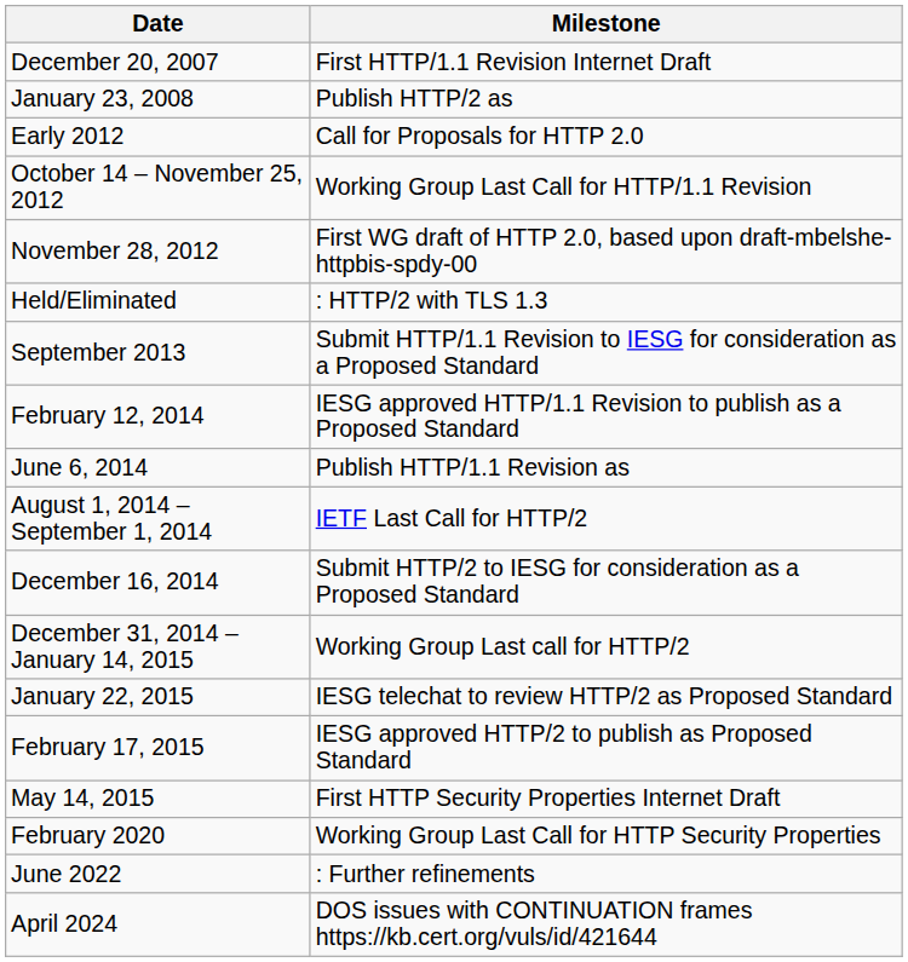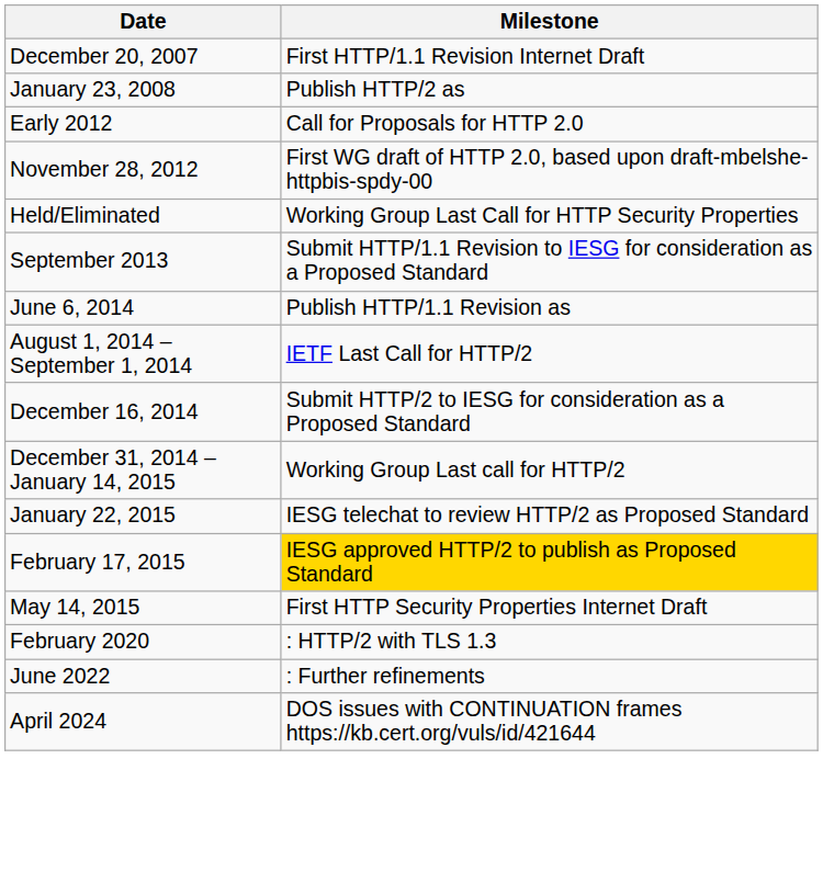- row: October 14 – November 25, 2012 | Working Group Last Call for HTTP/1.1 Revision
Held/Eliminated | Milestone: : HTTP/2 with TLS 1.3 -> Working Group Last Call for HTTP Security Properties
- row: February 12, 2014 | IESG approved HTTP/1.1 Revision to publish as a Proposed Standard
February 17, 2015 | Milestone: no background -> gold background
February 2020 | Milestone: Working Group Last Call for HTTP Security Properties -> : HTTP/2 with TLS 1.3
